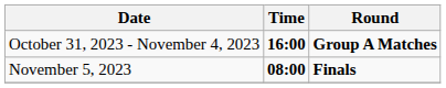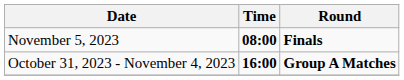rows swapped: October 31, 2023 - November 4, 2023 <-> November 5, 2023
